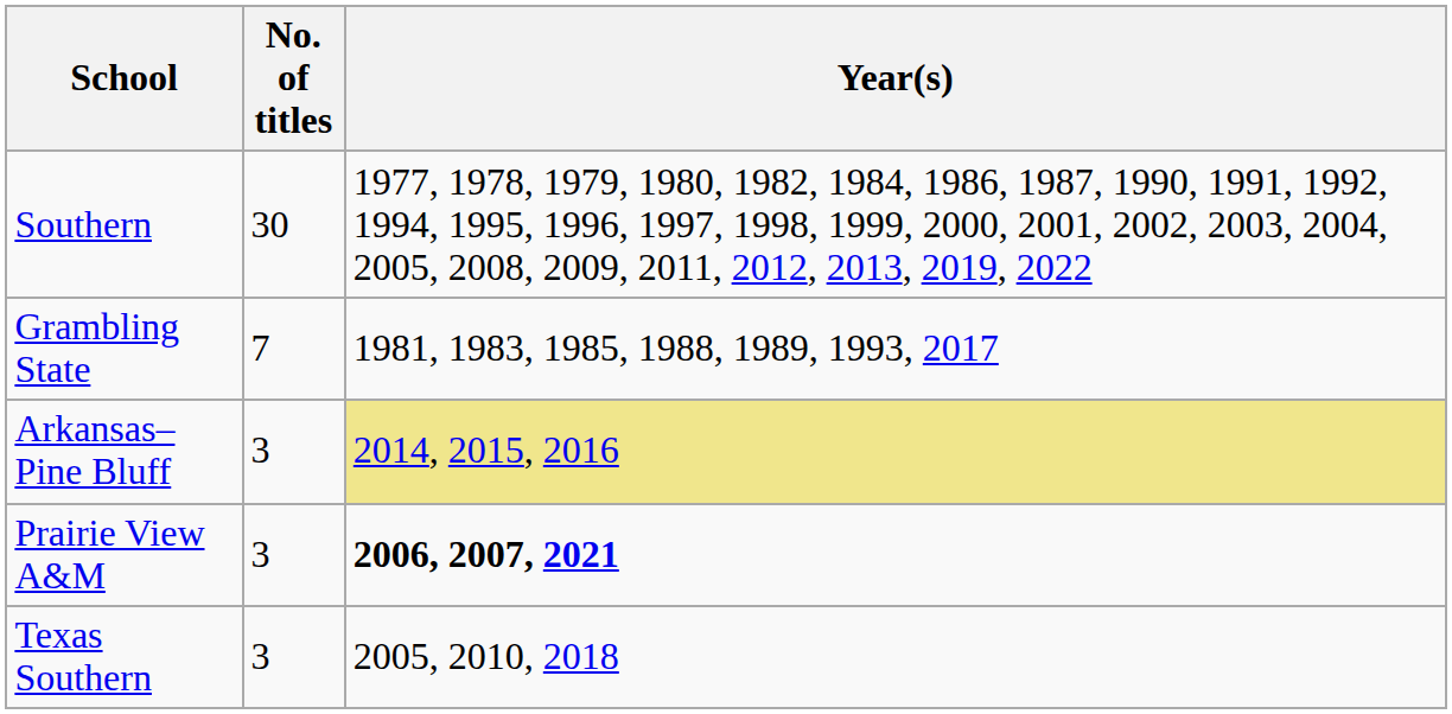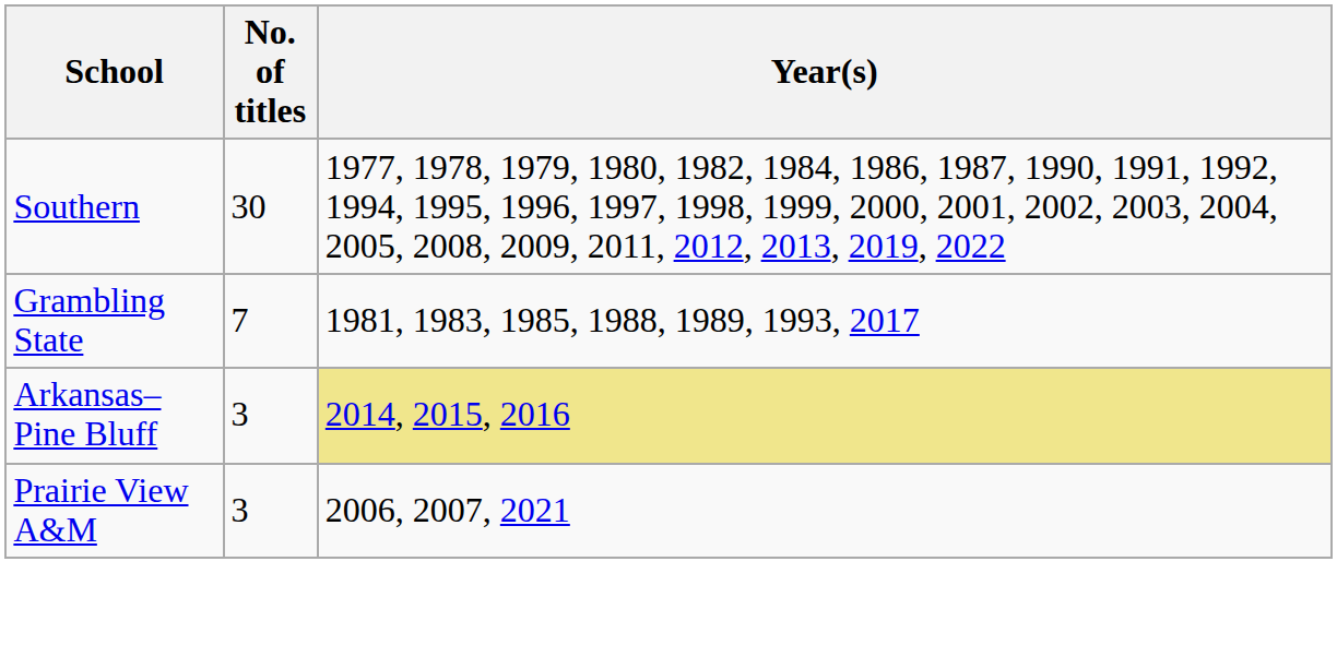Prairie View A&M | Year(s): bold -> normal
- row: Texas Southern | 3 | 2005, 2010, 2018
